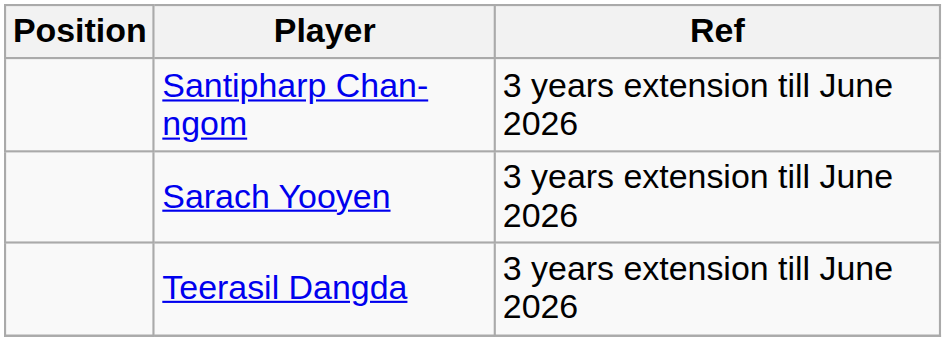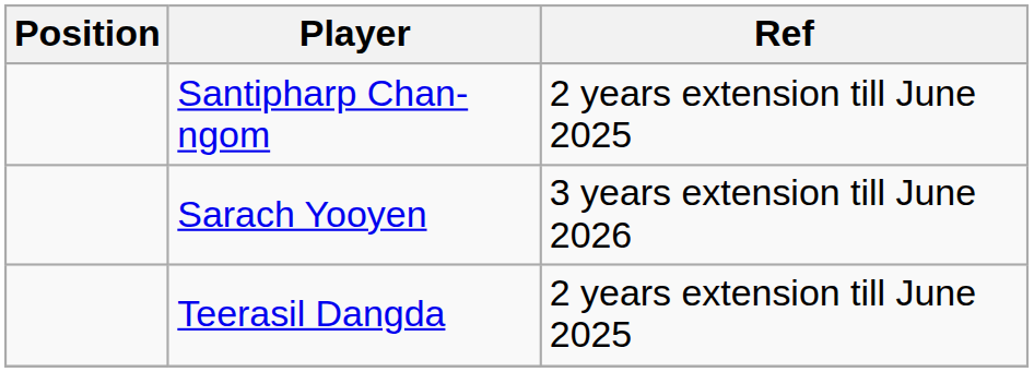Santipharp Chan-ngom | Ref: 3 years extension till June 2026 -> 2 years extension till June 2025
Teerasil Dangda | Ref: 3 years extension till June 2026 -> 2 years extension till June 2025
